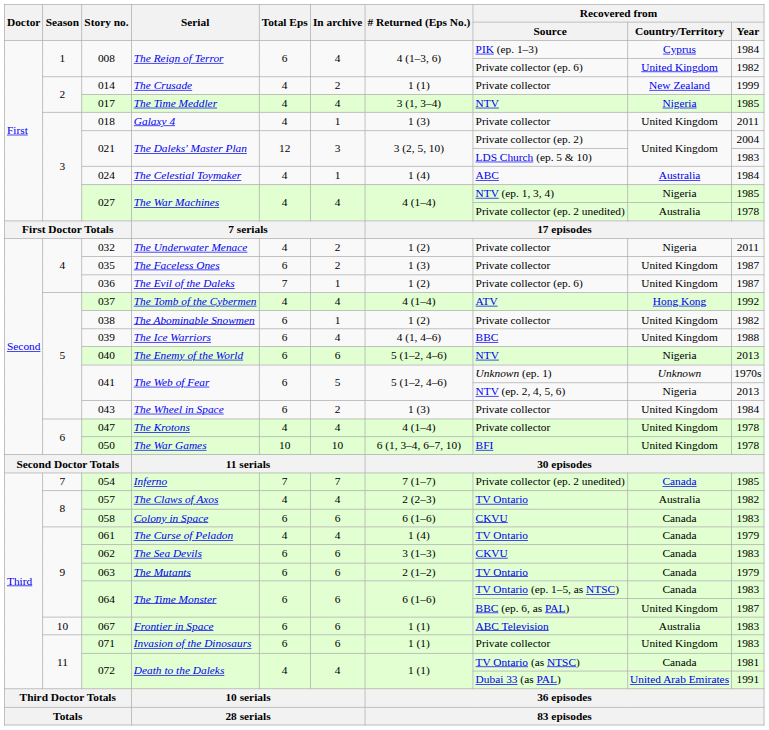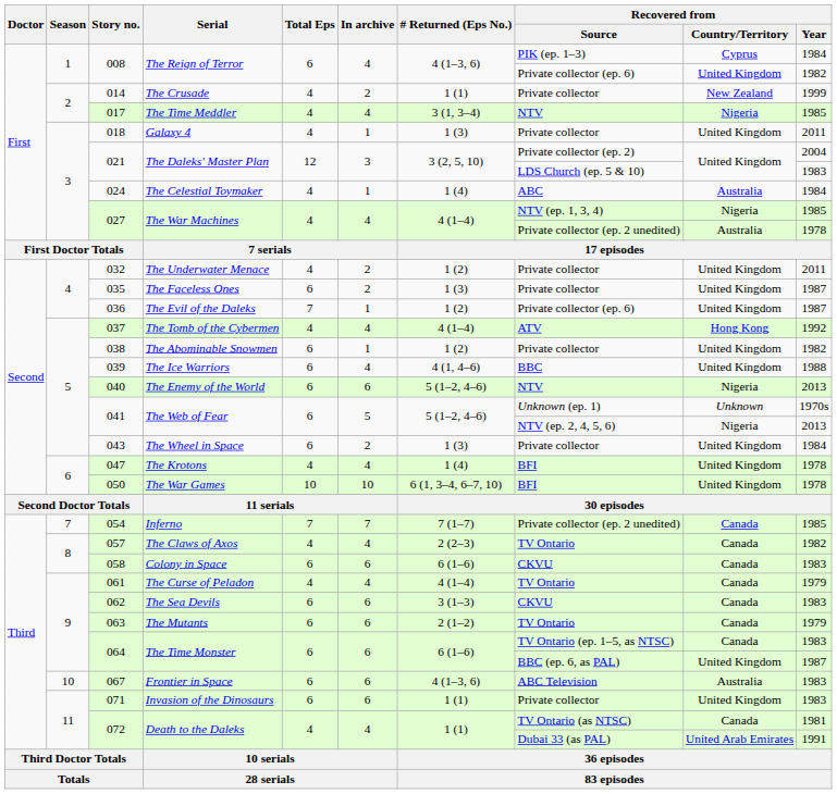032 | Recovered from / Country/Territory: Nigeria -> United Kingdom
047 | # Returned (Eps No.): 4 (1–4) -> 1 (4)
047 | Recovered from / Source: Private collector -> BFI
057 | Recovered from / Country/Territory: Australia -> Canada
061 | # Returned (Eps No.): 1 (4) -> 4 (1–4)
067 | # Returned (Eps No.): 1 (1) -> 4 (1–3, 6)
